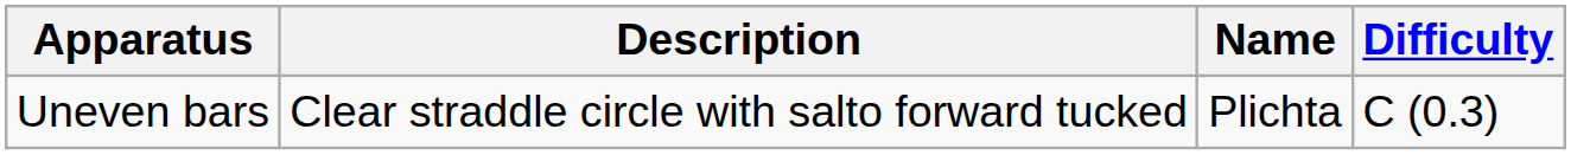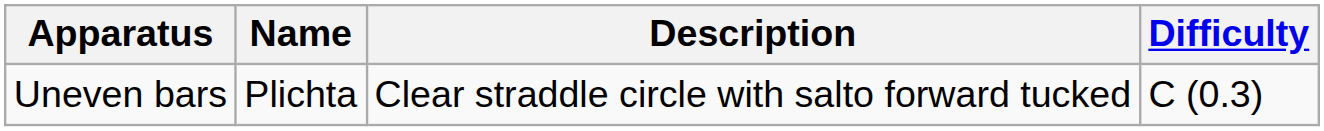columns swapped: Name <-> Description
